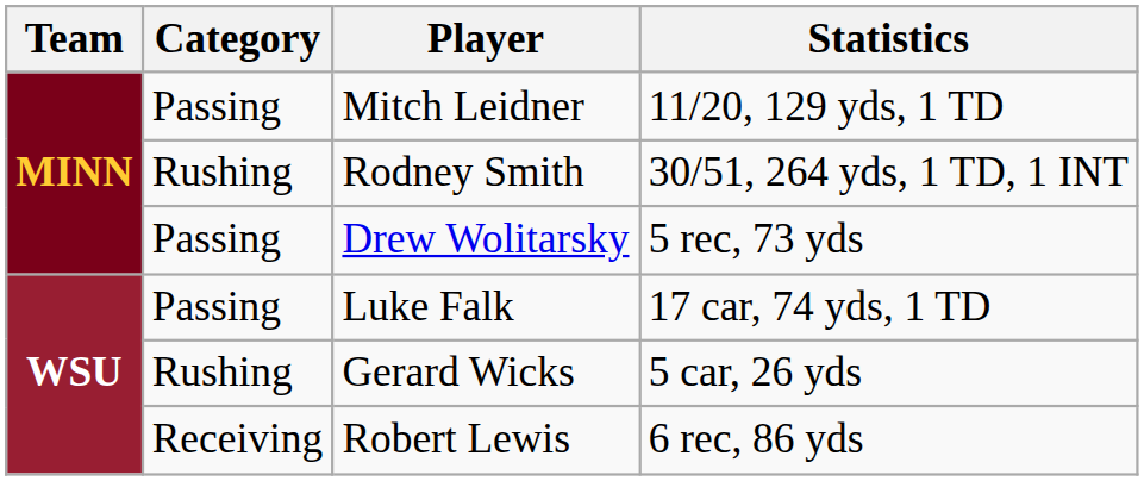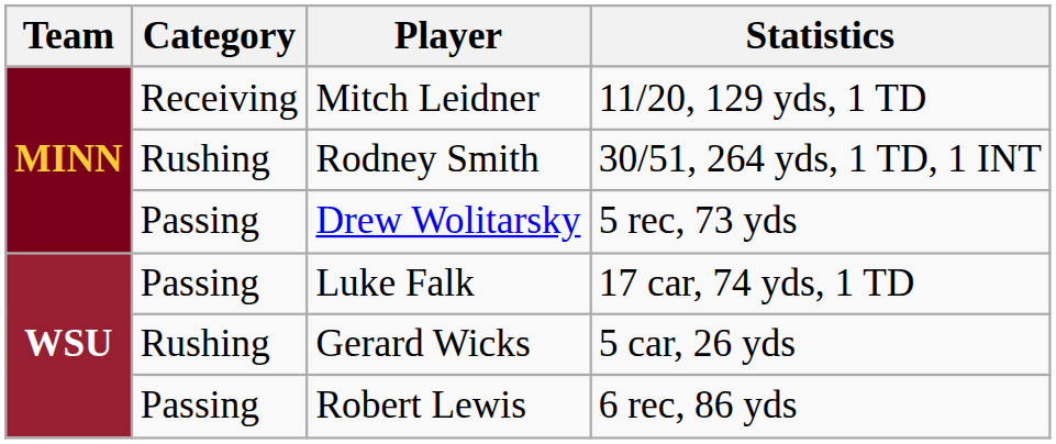Mitch Leidner | Category: Passing -> Receiving
Robert Lewis | Category: Receiving -> Passing
